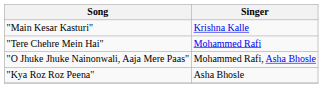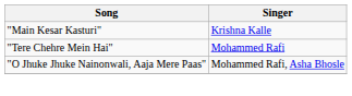- row: "Kya Roz Roz Peena" | Asha Bhosle
